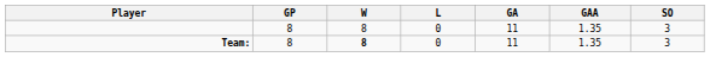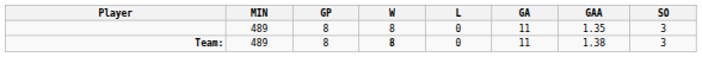+ column: MIN | 489 | 489
Team: | GAA: 1.35 -> 1.38
